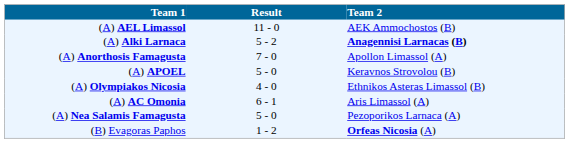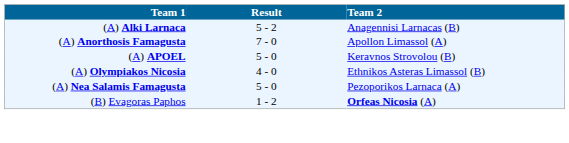- row: (A) AEL Limassol | 11 - 0 | AEK Ammochostos (B)
(A) Alki Larnaca | Team 2: bold -> normal
- row: (A) AC Omonia | 6 - 1 | Aris Limassol (A)
